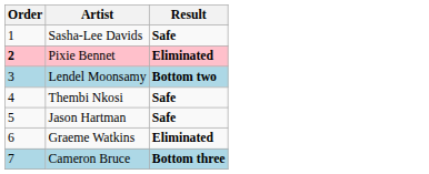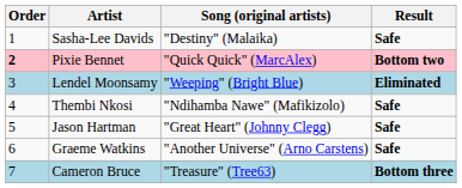+ column: Song (original artists) | "Destiny" (Malaika) | "Quick Quick" (MarcAlex) | "Weeping" (Bright Blue) | "Ndihamba Nawe" (Mafikizolo) | "Great Heart" (Johnny Clegg) | "Another Universe" (Arno Carstens) | "Treasure" (Tree63)
Pixie Bennet | Result: Eliminated -> Bottom two
Lendel Moonsamy | Result: Bottom two -> Eliminated
Graeme Watkins | Result: Eliminated -> Safe
